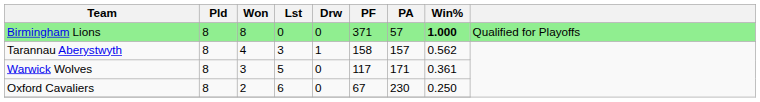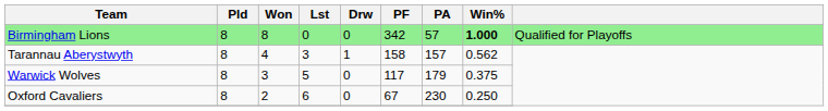Birmingham Lions | PF: 371 -> 342
Warwick Wolves | PA: 171 -> 179
Warwick Wolves | Win%: 0.361 -> 0.375
